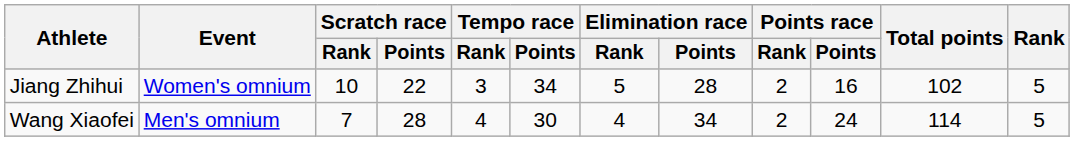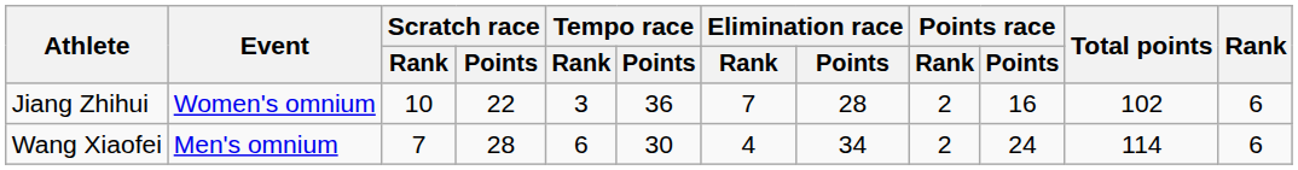Jiang Zhihui | Tempo race / Points: 34 -> 36
Jiang Zhihui | Elimination race / Rank: 5 -> 7
Jiang Zhihui | Rank: 5 -> 6
Wang Xiaofei | Tempo race / Rank: 4 -> 6
Wang Xiaofei | Rank: 5 -> 6
